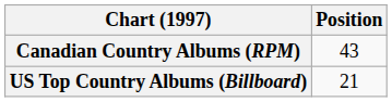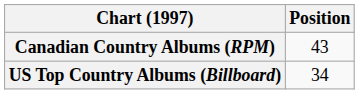US Top Country Albums (Billboard) | Position: 21 -> 34
